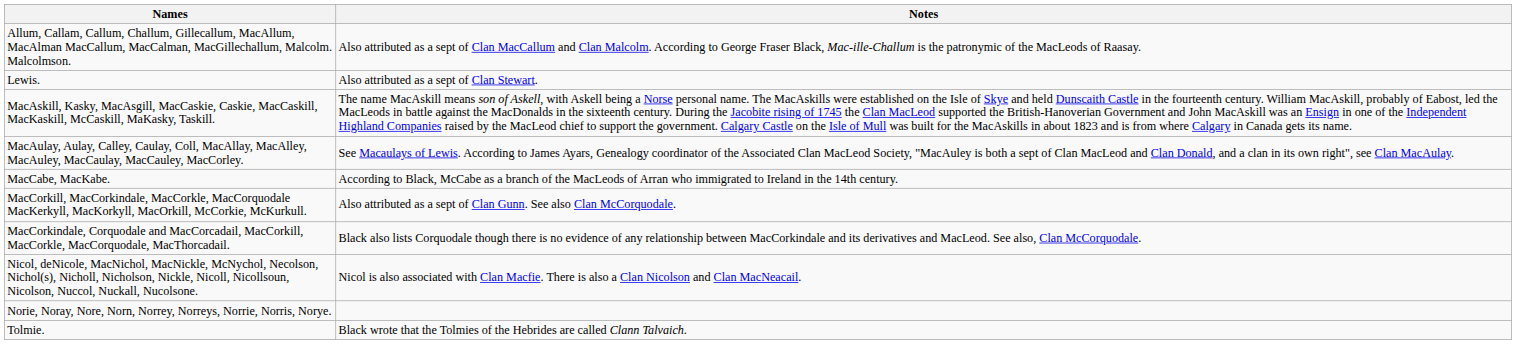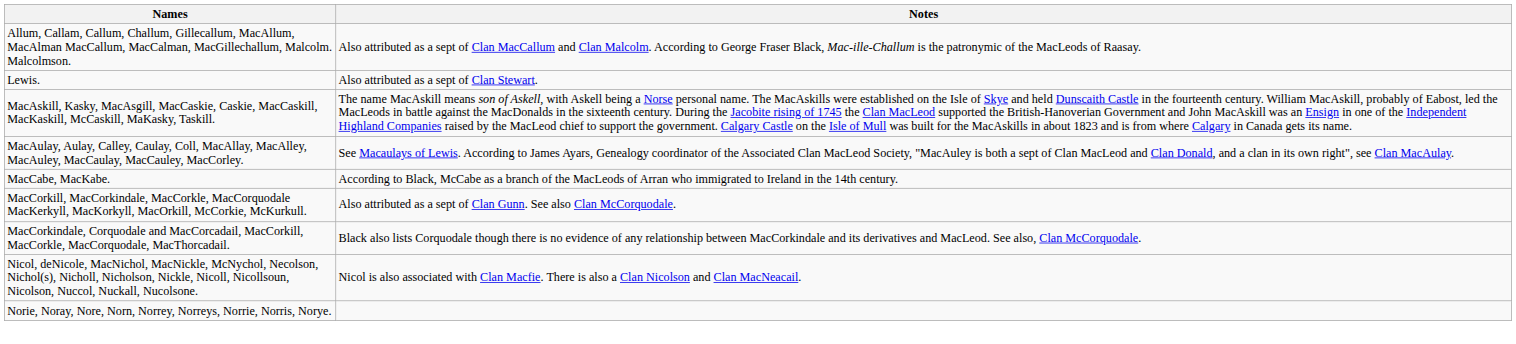- row: Tolmie. | Black wrote that the Tolmies of the Hebrides are called Clann Talvaich.
